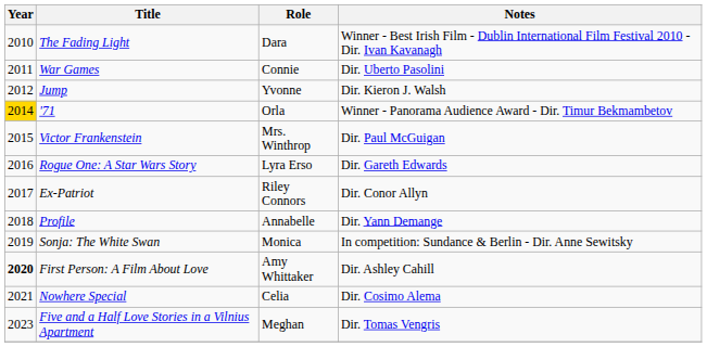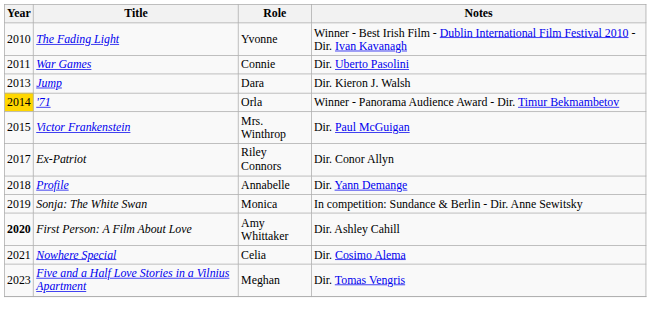The Fading Light | Role: Dara -> Yvonne
Jump | Year: 2012 -> 2013
Jump | Role: Yvonne -> Dara
- row: 2016 | Rogue One: A Star Wars Story | Lyra Erso | Dir. Gareth Edwards
